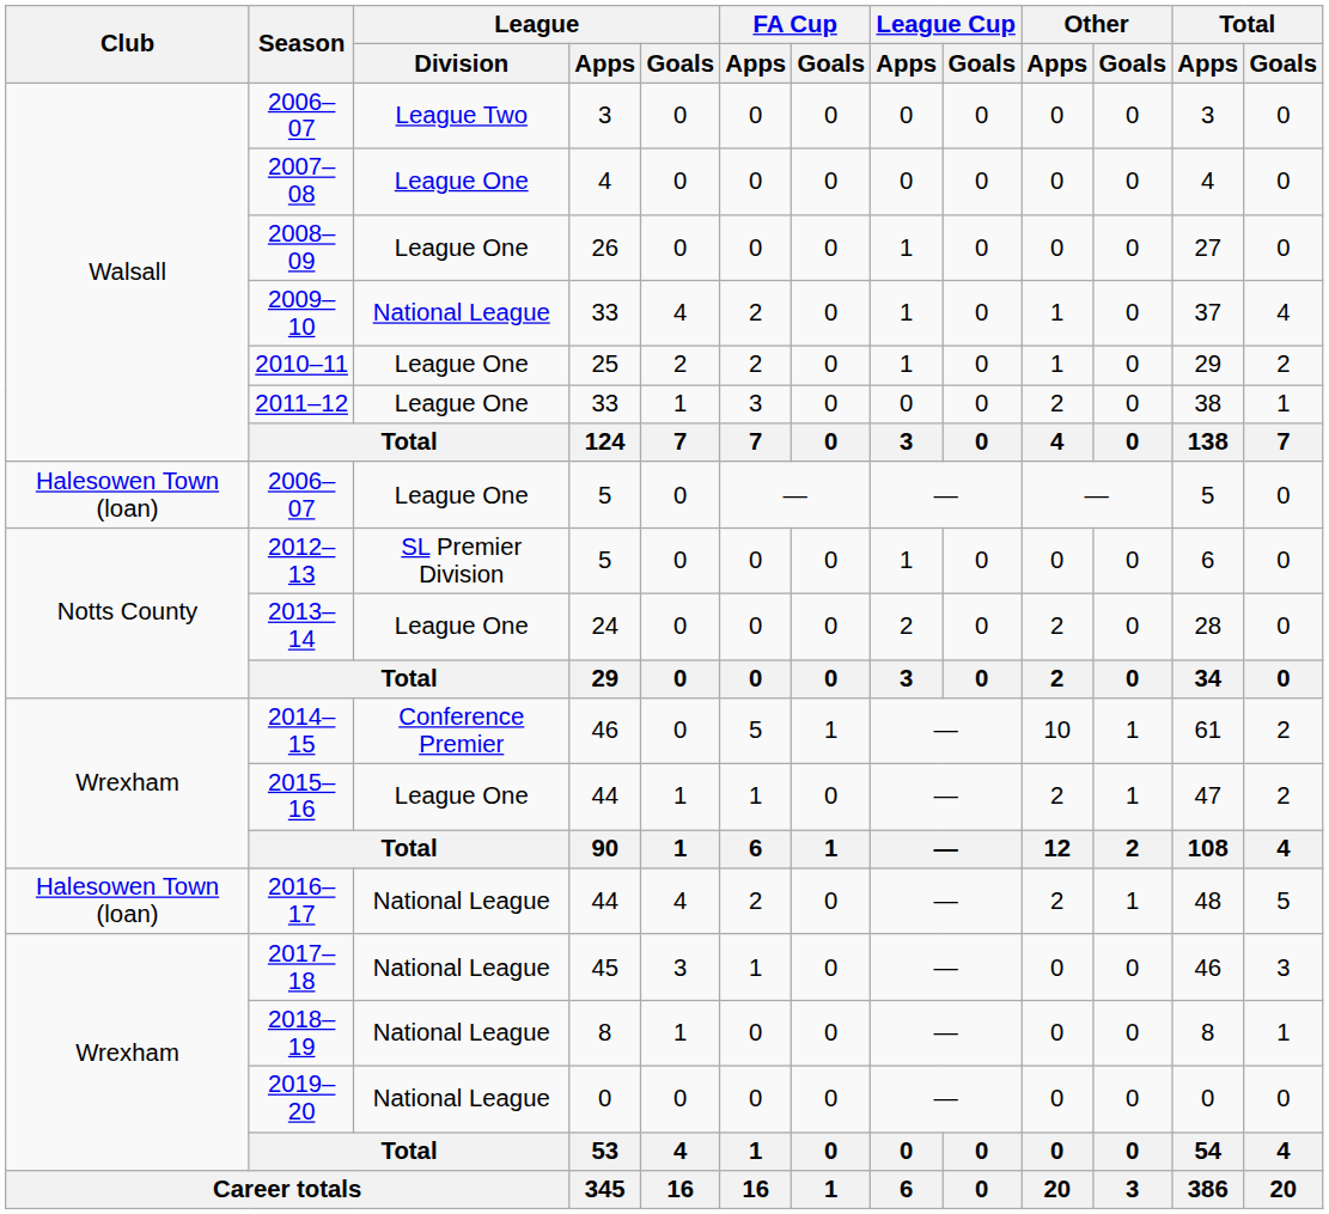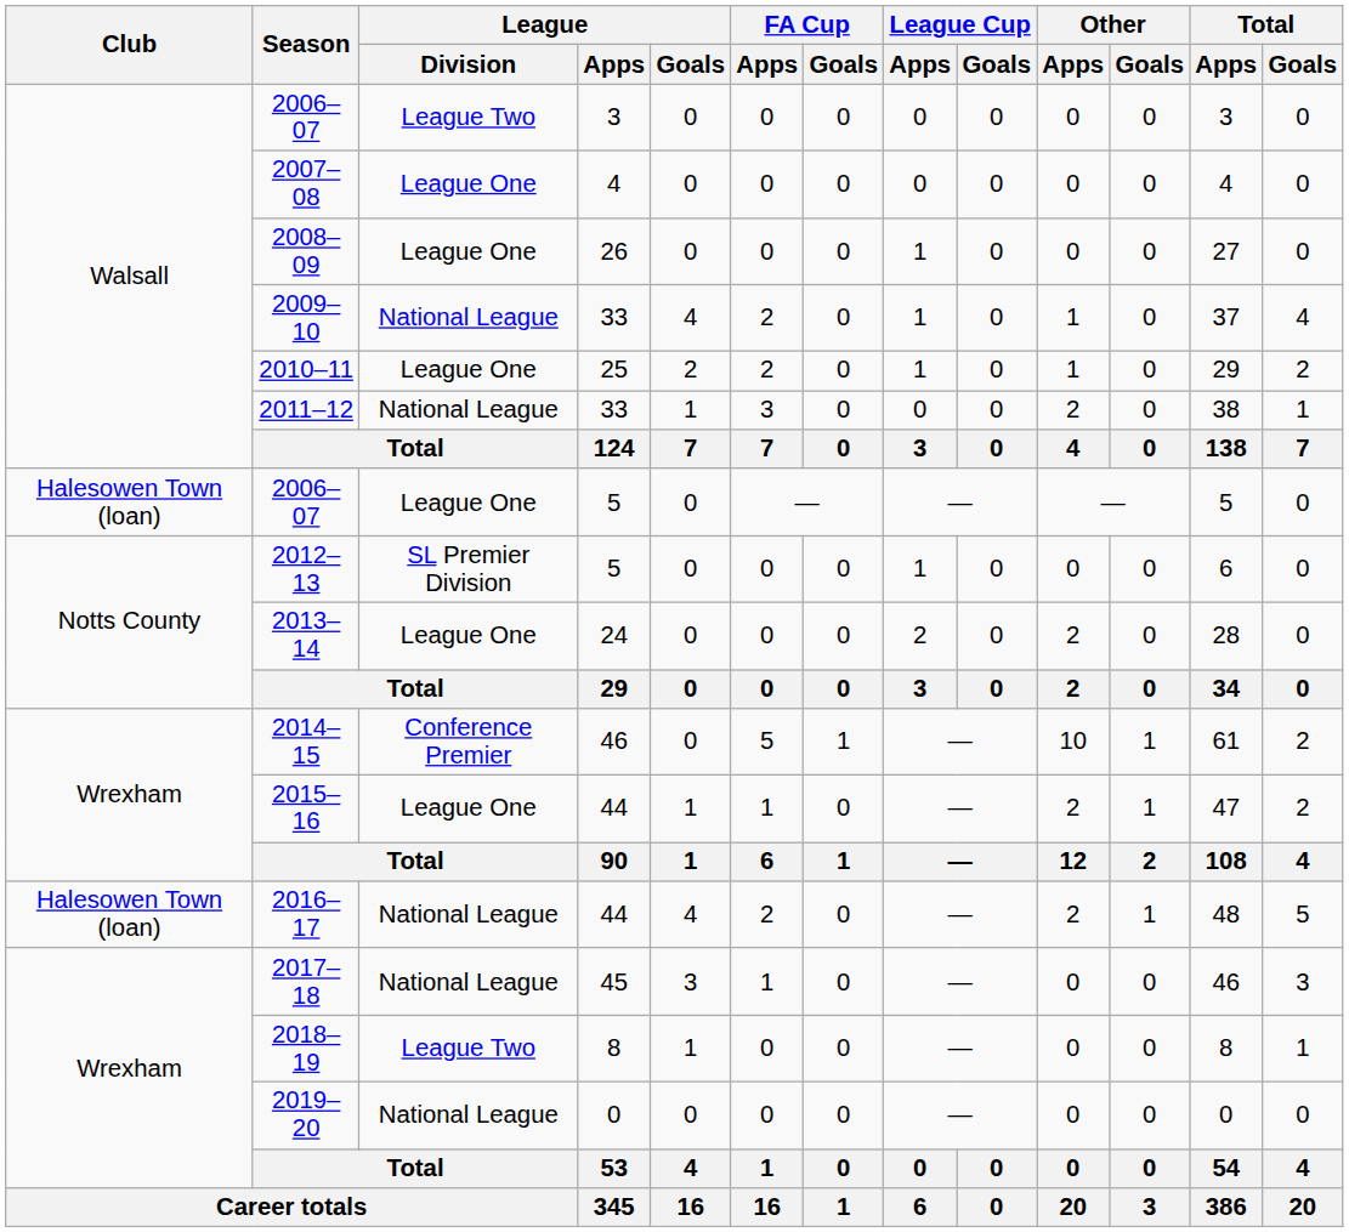2011–12 | League / Division: League One -> National League
2018–19 | League / Division: National League -> League Two
